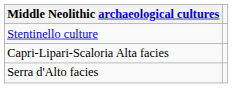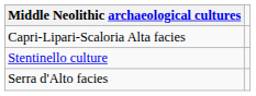rows swapped: Stentinello culture <-> Capri-Lipari-Scaloria Alta facies
